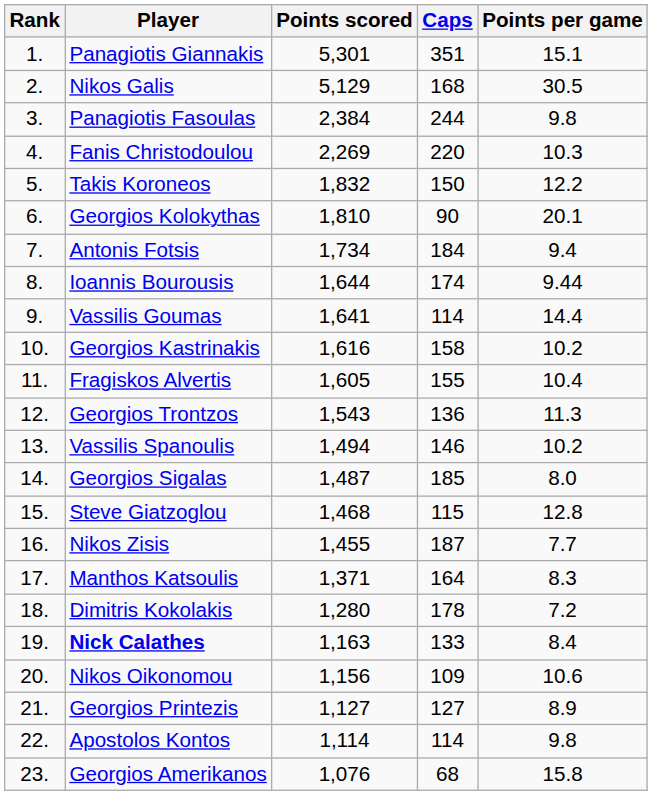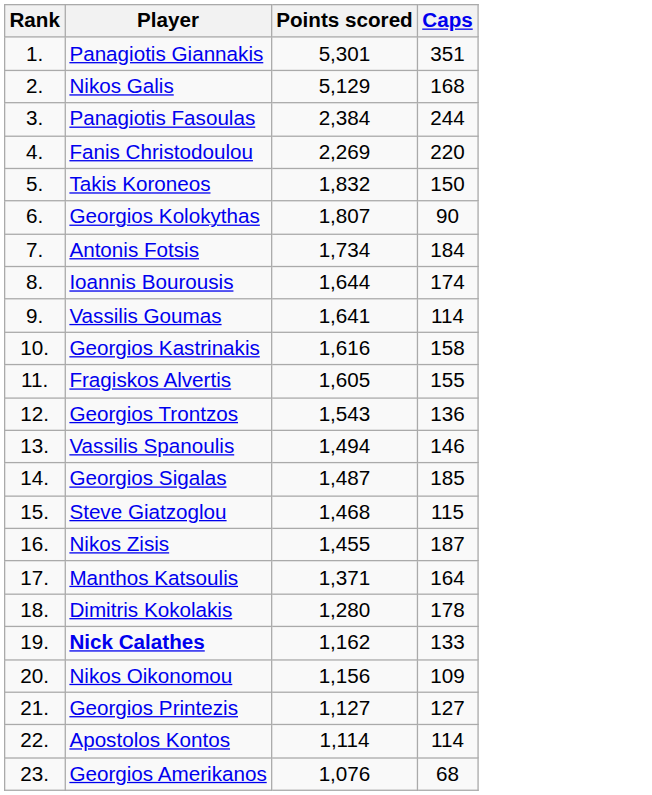- column: Points per game | 15.1 | 30.5 | 9.8 | 10.3 | 12.2 | 20.1 | 9.4 | 9.44 | 14.4 | 10.2 | 10.4 | 11.3 | 10.2 | 8.0 | 12.8 | 7.7 | 8.3 | 7.2 | 8.4 | 10.6 | 8.9 | 9.8 | 15.8
Georgios Kolokythas | Points scored: 1,810 -> 1,807
Nick Calathes | Points scored: 1,163 -> 1,162
